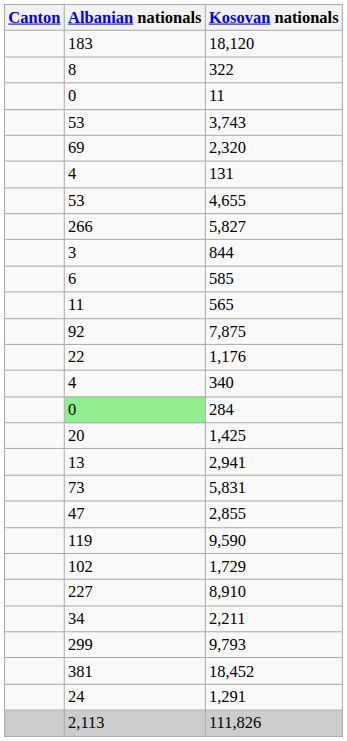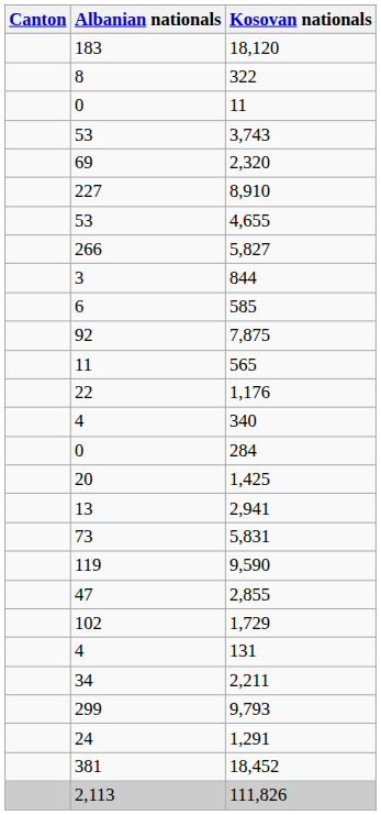rows swapped: 8,910 <-> 131
rows swapped: 565 <-> 7,875
284 | Albanian nationals: lightgreen background -> no background
rows swapped: 9,590 <-> 2,855
rows swapped: 1,291 <-> 18,452
